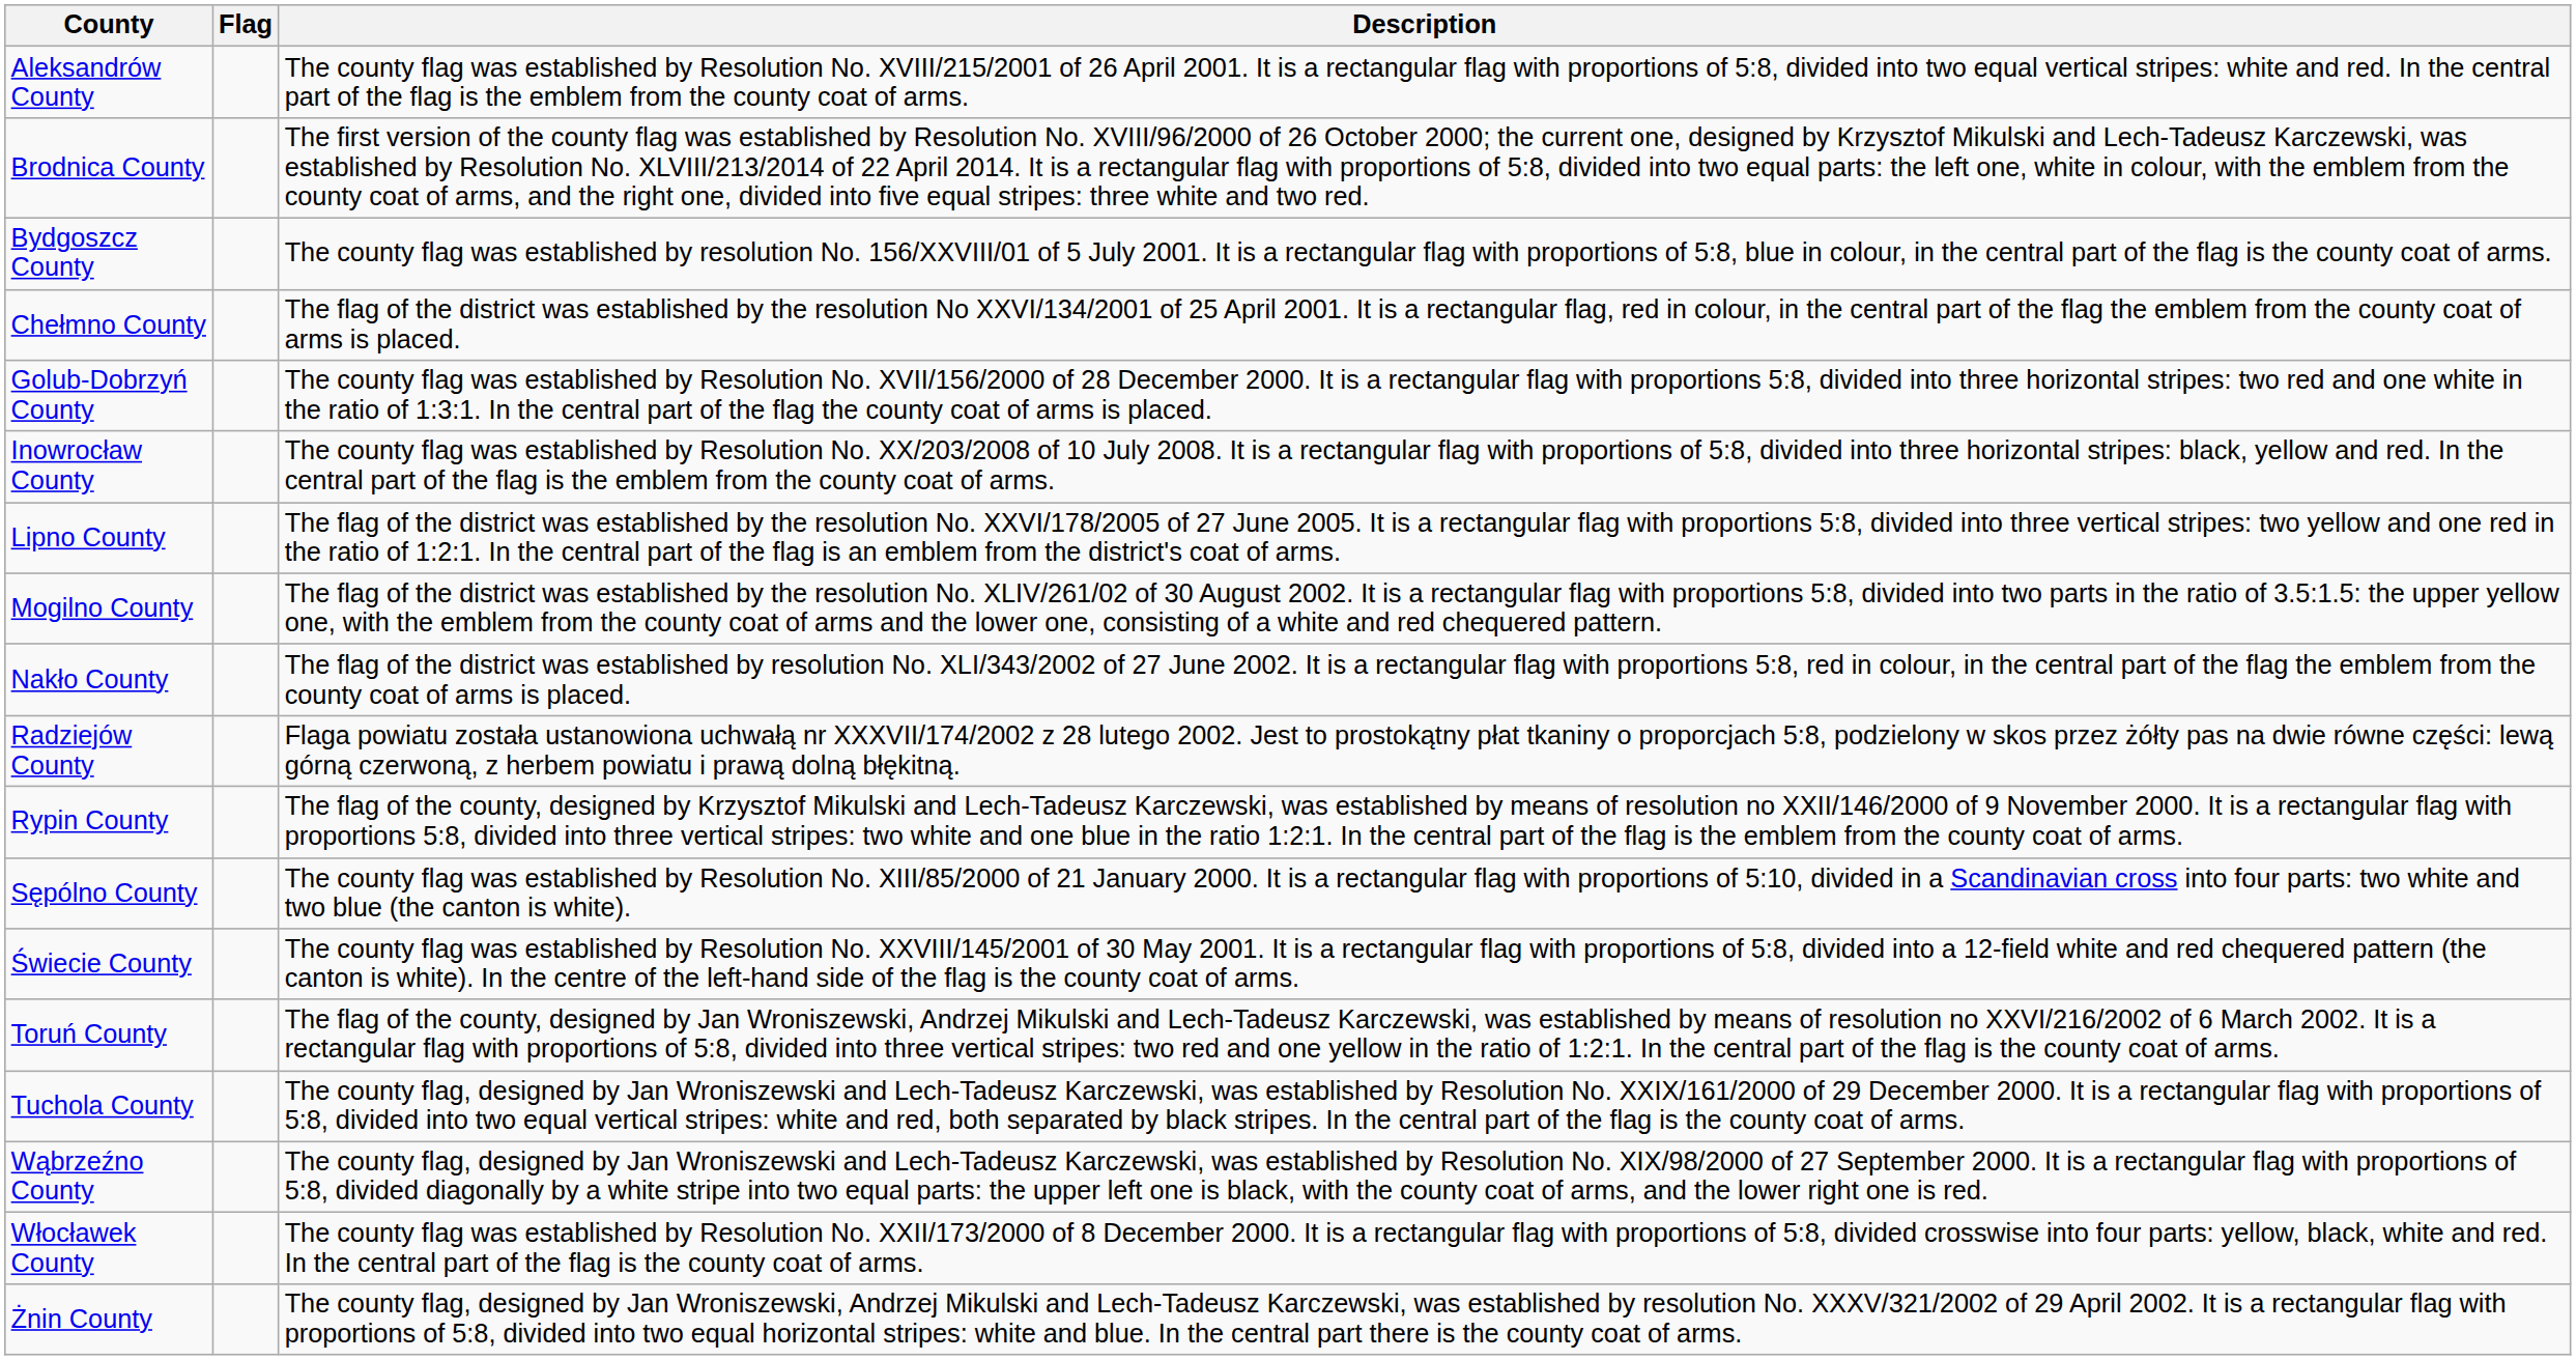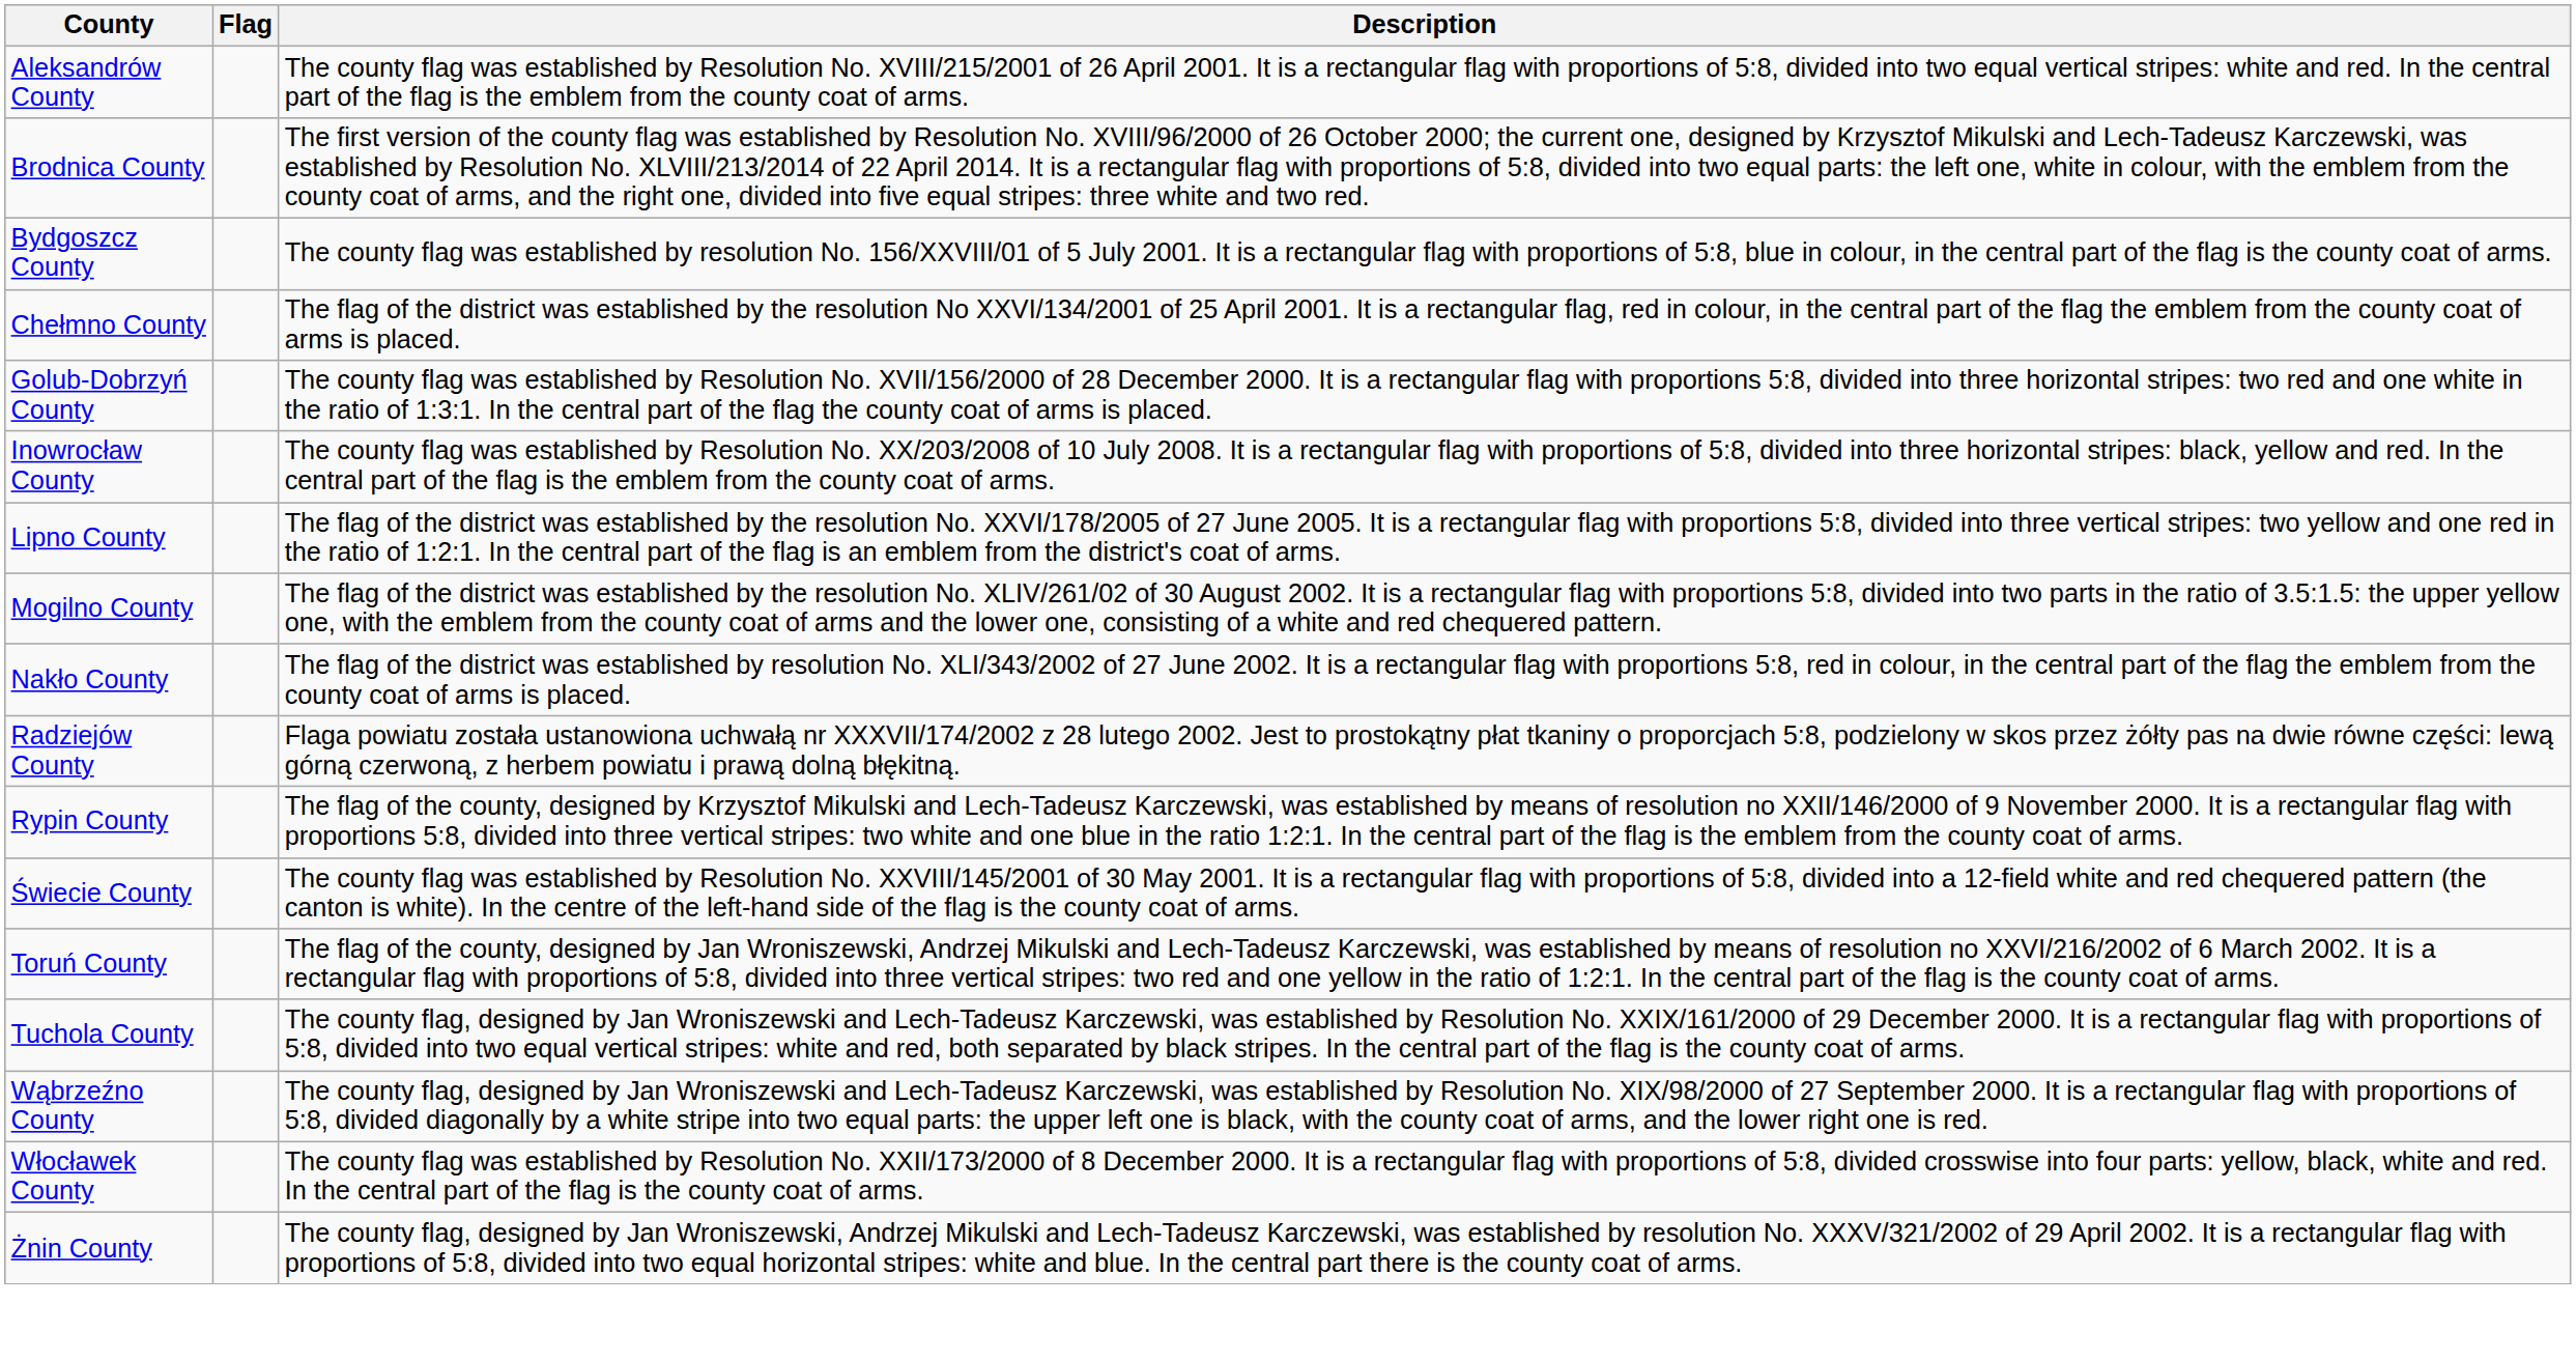- row: Sępólno County | The county flag was established by Resolution No. XIII/85/2000 of 21 January 2000. It is a rectangular flag with proportions of 5:10, divided in a Scandinavian cross into four parts: two white and two blue (the canton is white).
